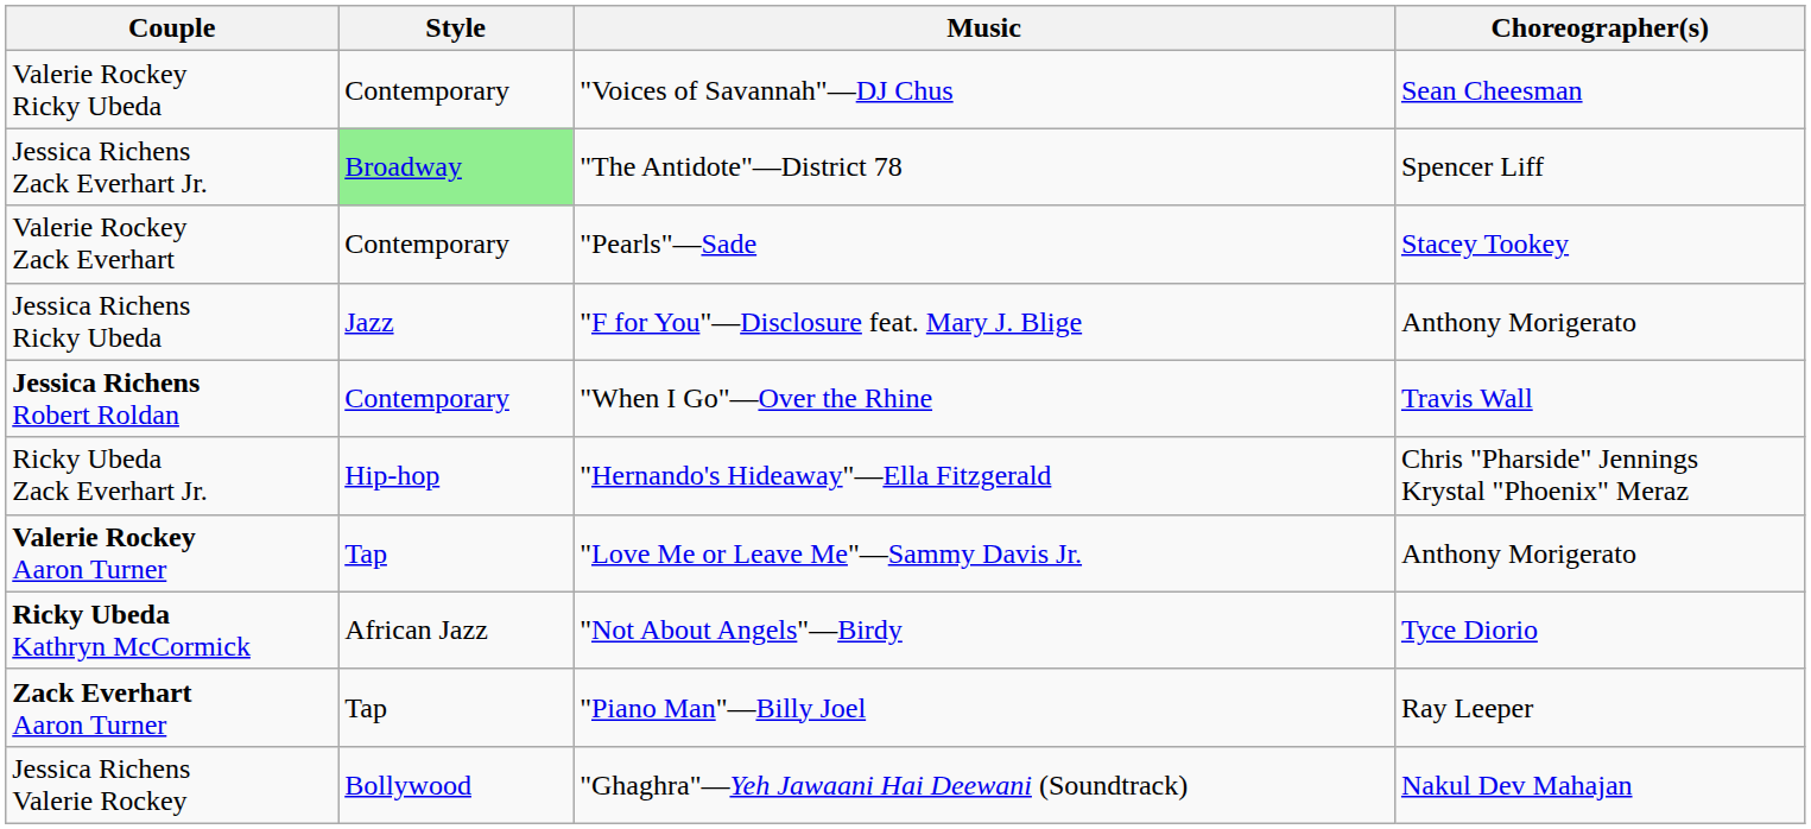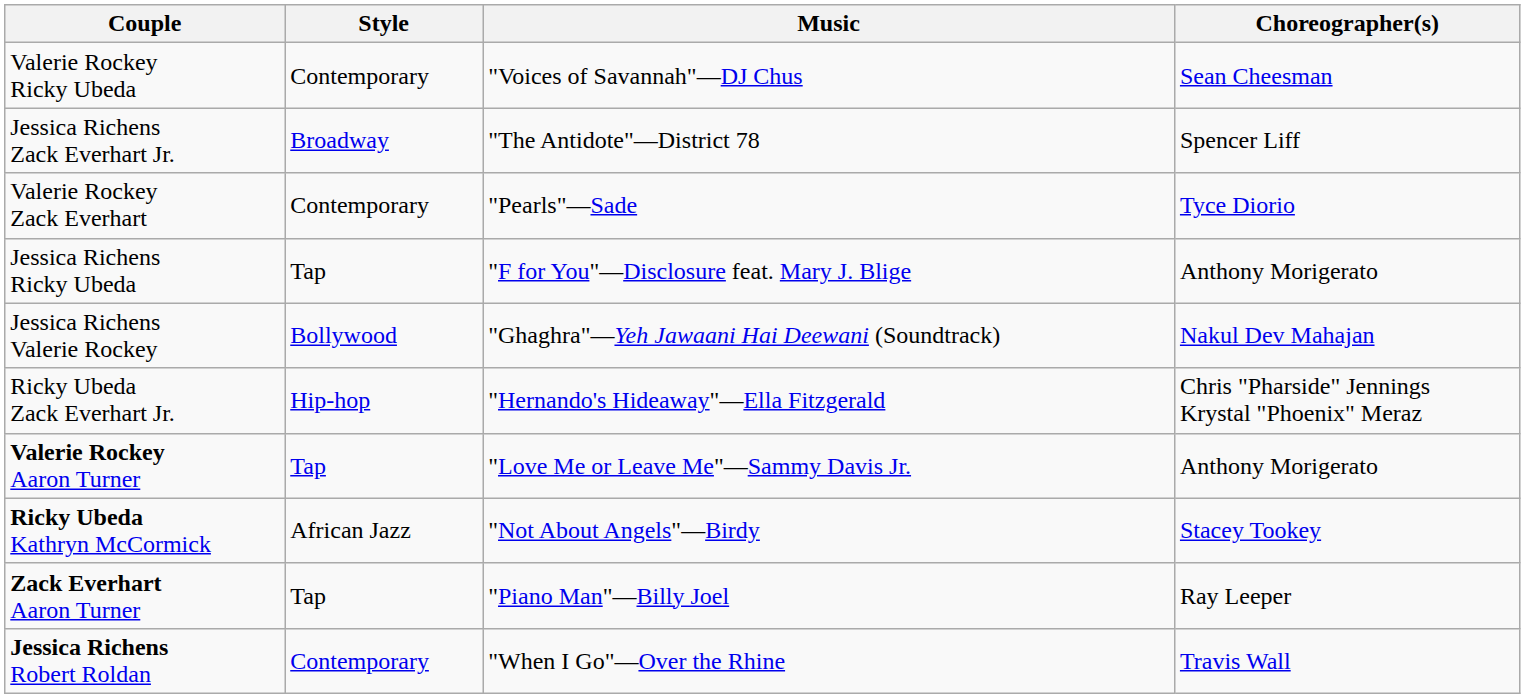Jessica Richens Zack Everhart Jr. | Style: lightgreen background -> no background
Valerie Rockey Zack Everhart | Choreographer(s): Stacey Tookey -> Tyce Diorio
Jessica Richens Ricky Ubeda | Style: Jazz -> Tap
rows swapped: Jessica Richens Valerie Rockey <-> Jessica Richens Robert Roldan
Ricky Ubeda Kathryn McCormick | Choreographer(s): Tyce Diorio -> Stacey Tookey
